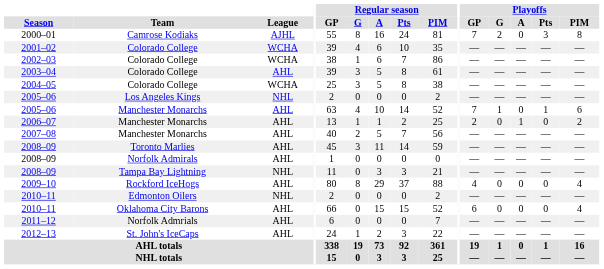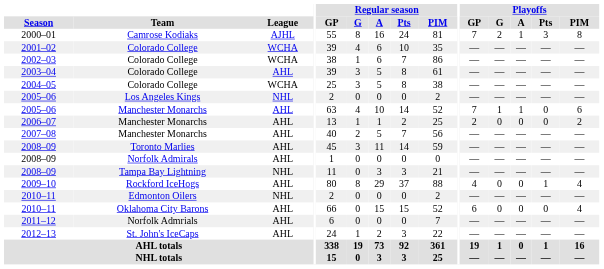2000–01 | Playoffs / A: 0 -> 1
2005–06 / Manchester Monarchs | Playoffs / A: 0 -> 1
2005–06 / Manchester Monarchs | Playoffs / Pts: 1 -> 0
2006–07 | Playoffs / A: 1 -> 0
2009–10 | Playoffs / Pts: 0 -> 1
